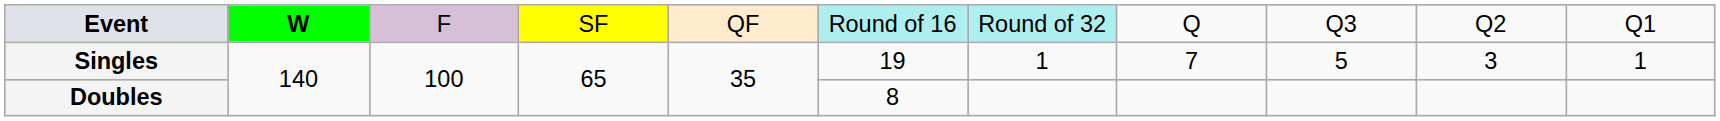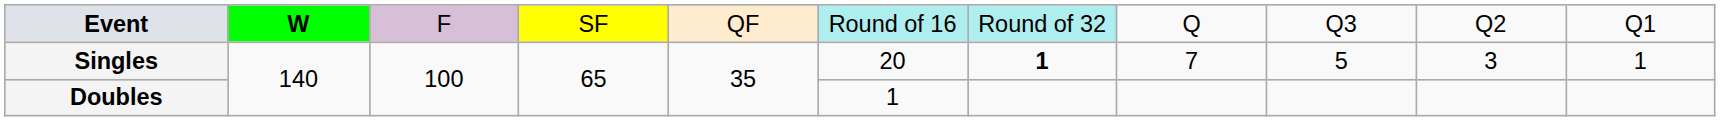Singles | column 6: 19 -> 20
Singles | column 7: normal -> bold
Doubles | column 6: 8 -> 1
